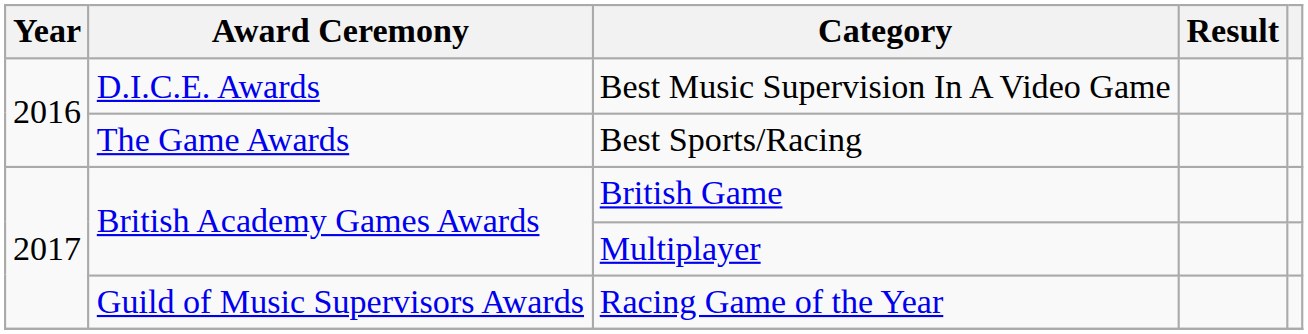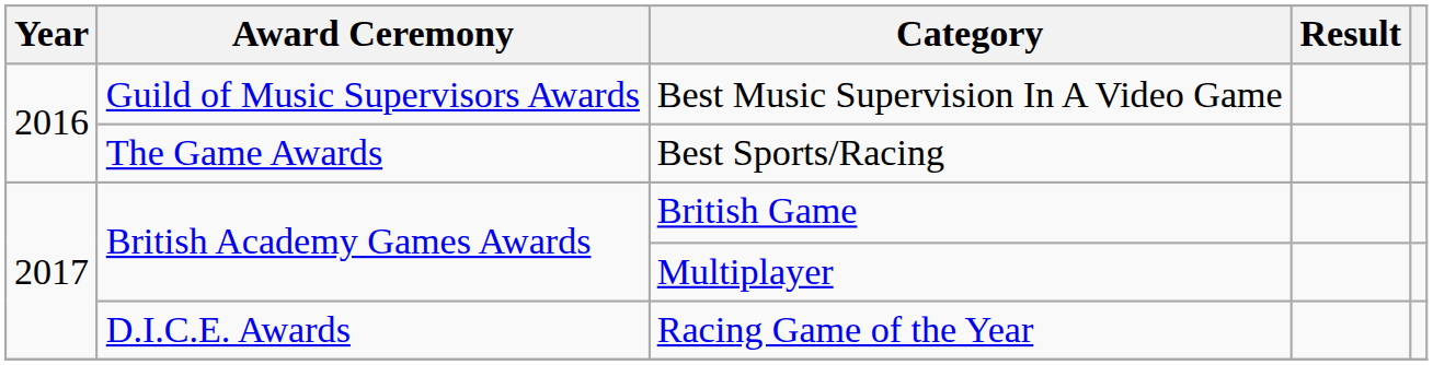Best Music Supervision In A Video Game | Award Ceremony: D.I.C.E. Awards -> Guild of Music Supervisors Awards
Racing Game of the Year | Award Ceremony: Guild of Music Supervisors Awards -> D.I.C.E. Awards
